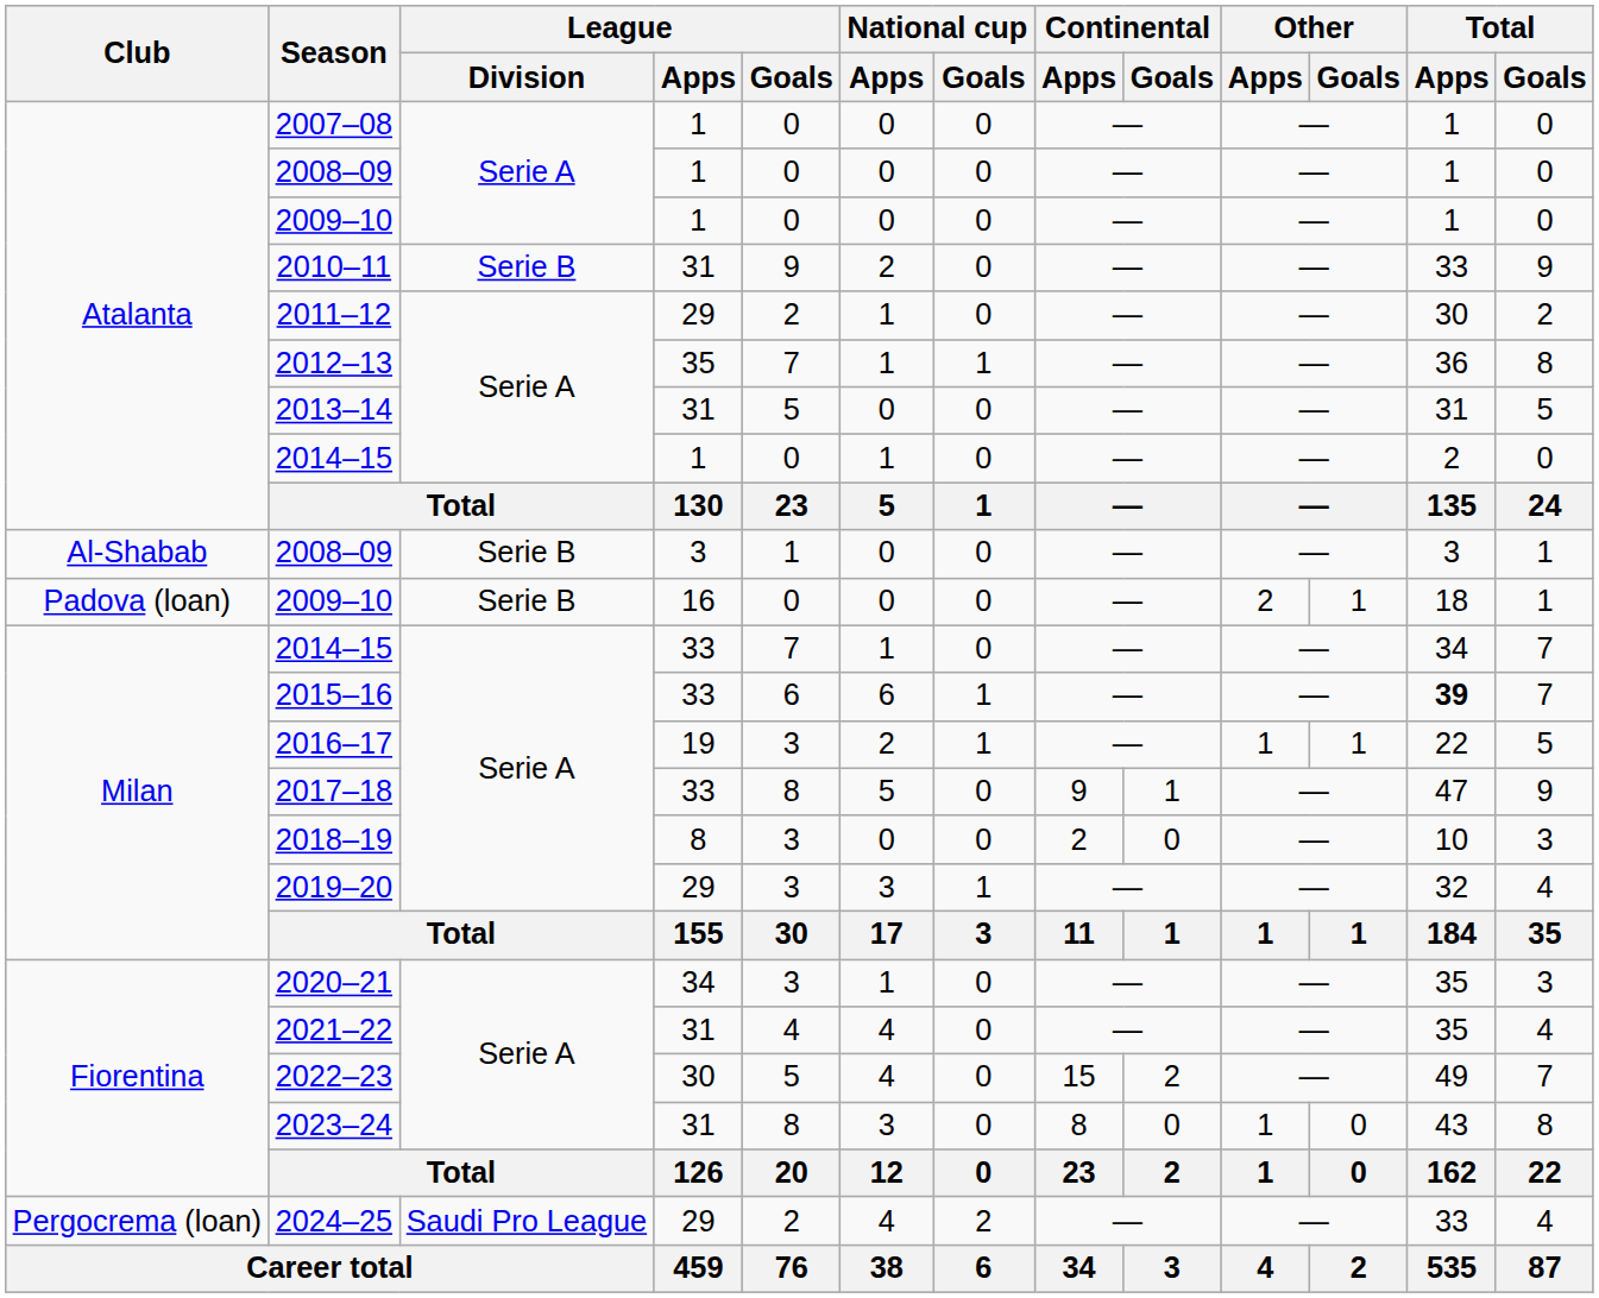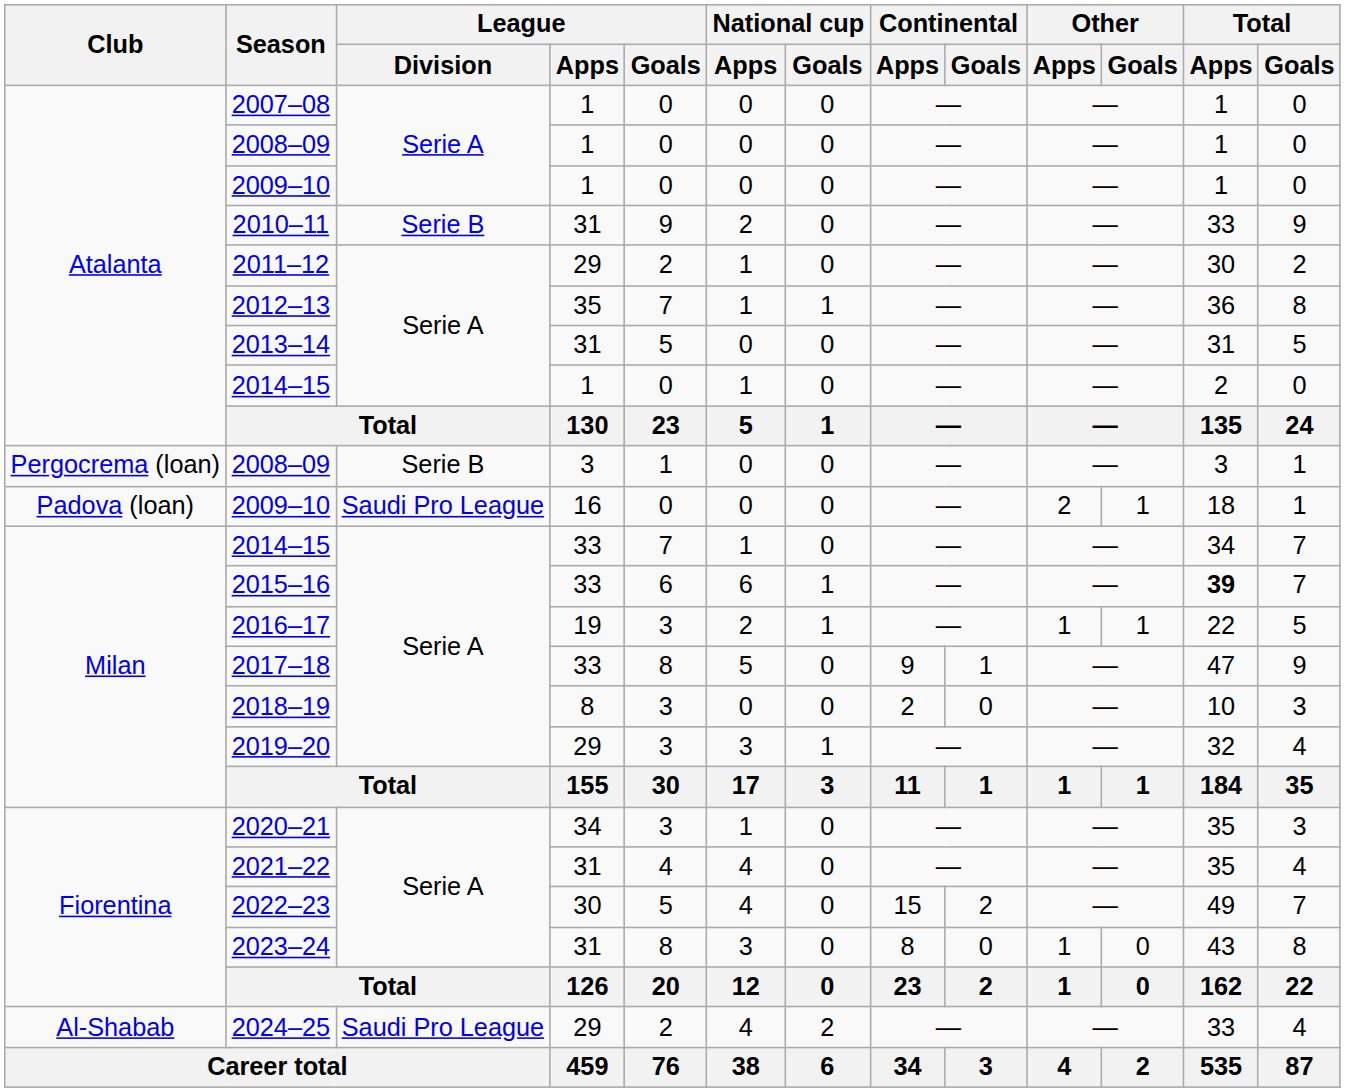2008–09 / 3 | Club: Al-Shabab -> Pergocrema (loan)
2009–10 / 16 | League / Division: Serie B -> Saudi Pro League
2024–25 | Club: Pergocrema (loan) -> Al-Shabab
